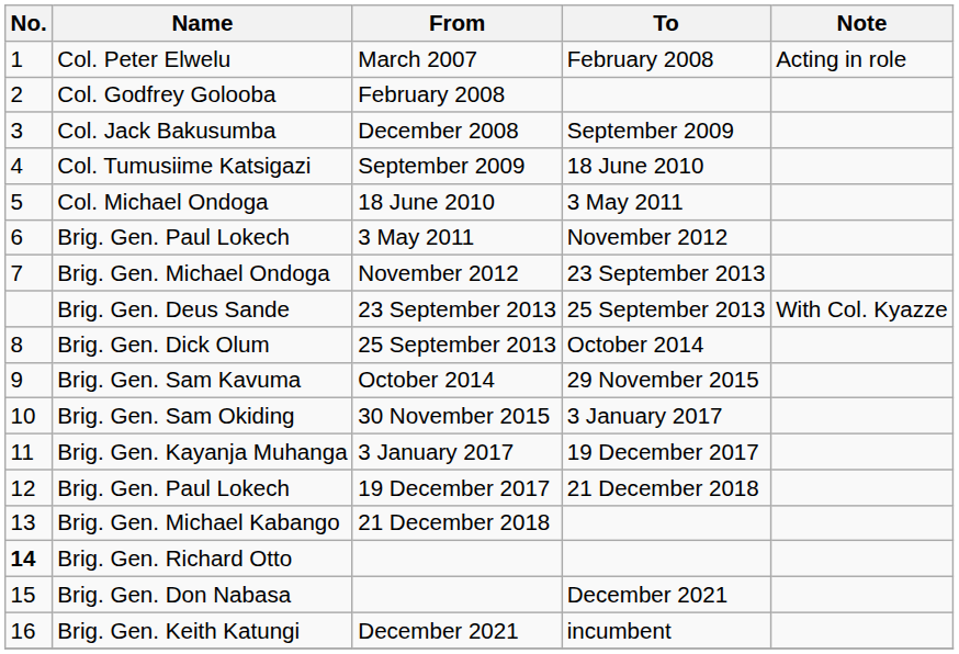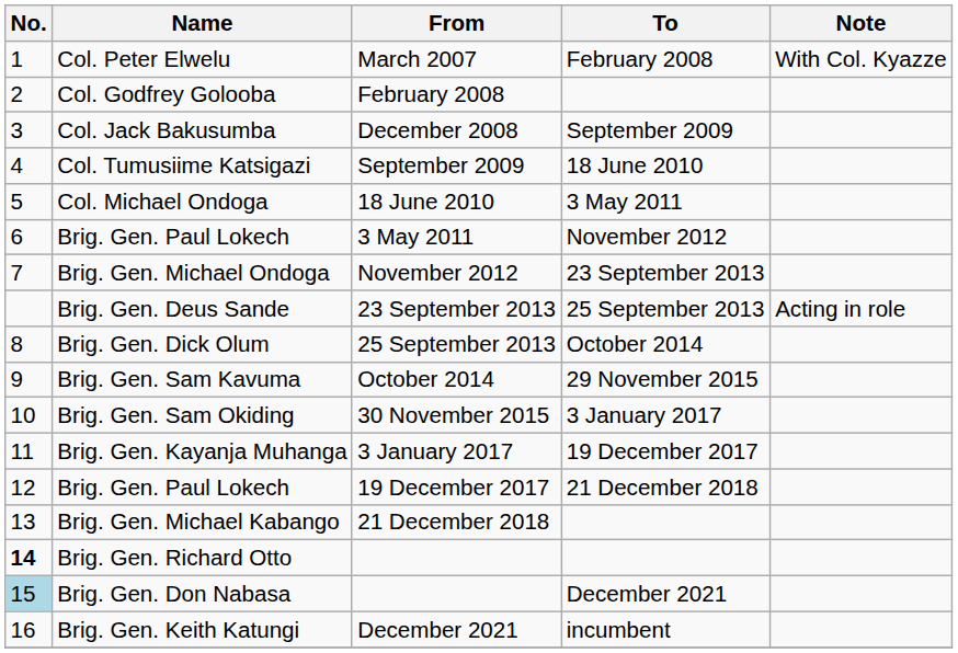Col. Peter Elwelu | Note: Acting in role -> With Col. Kyazze
Brig. Gen. Deus Sande | Note: With Col. Kyazze -> Acting in role
Brig. Gen. Don Nabasa | No.: no background -> lightblue background
